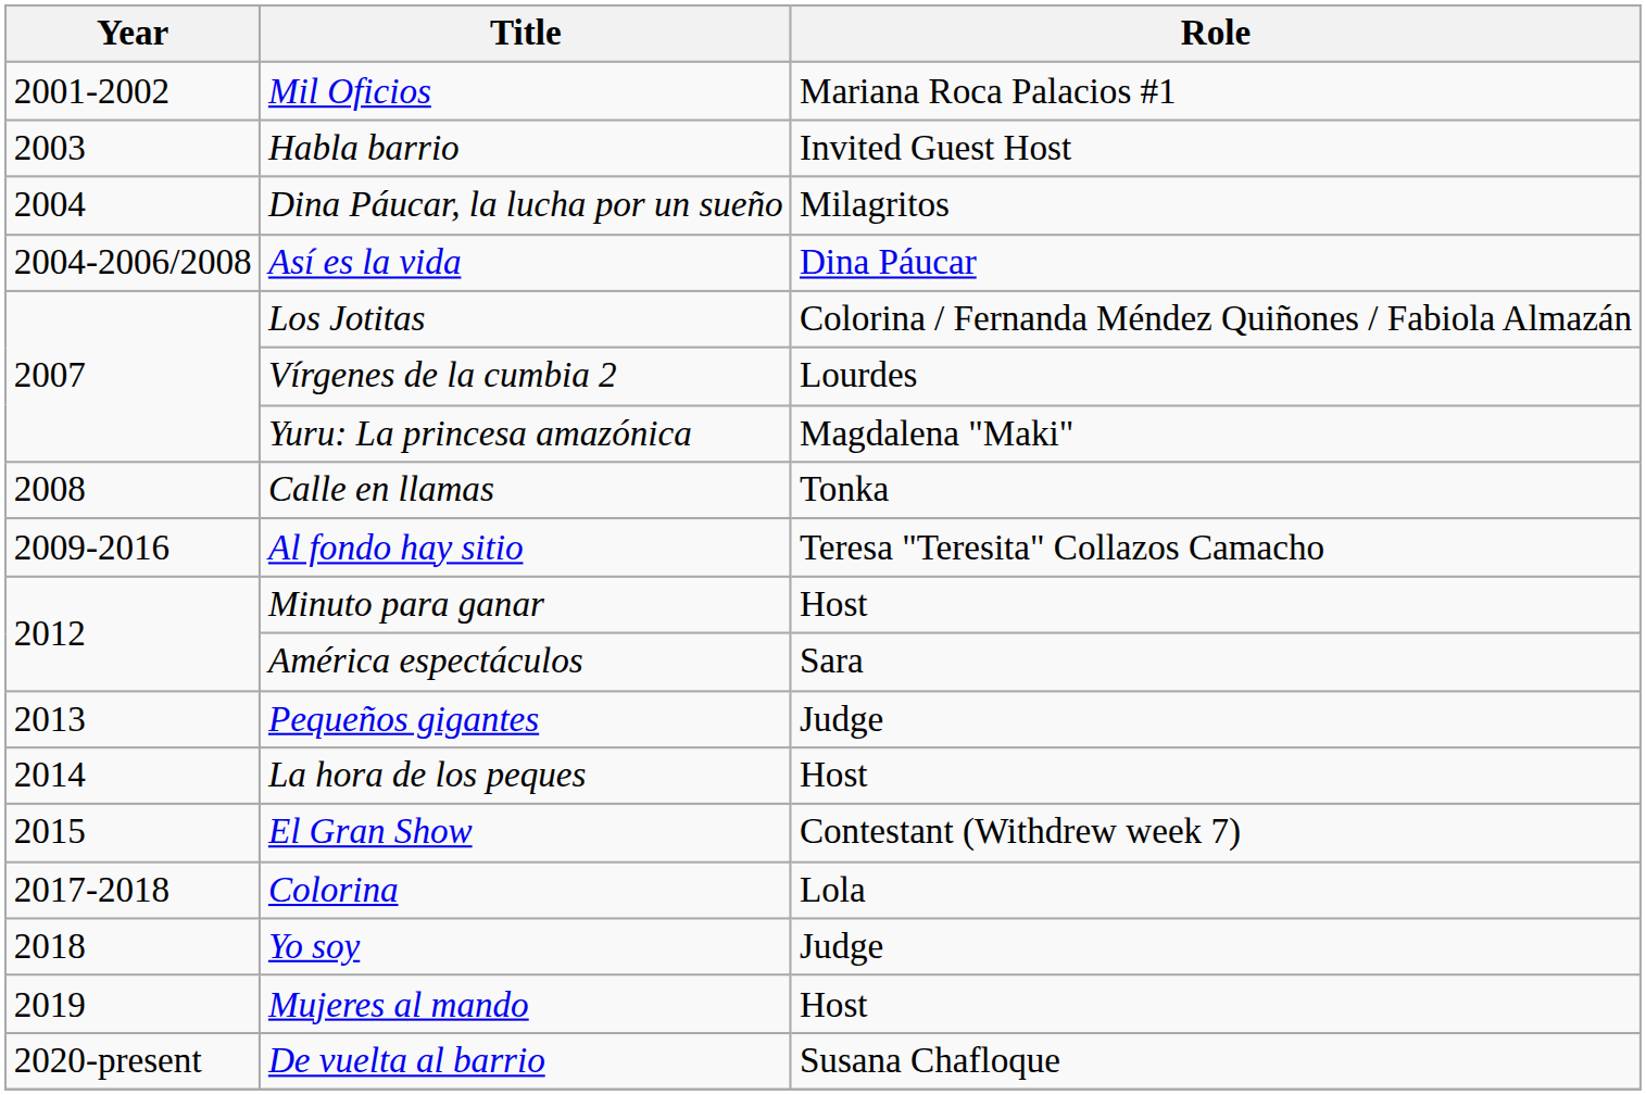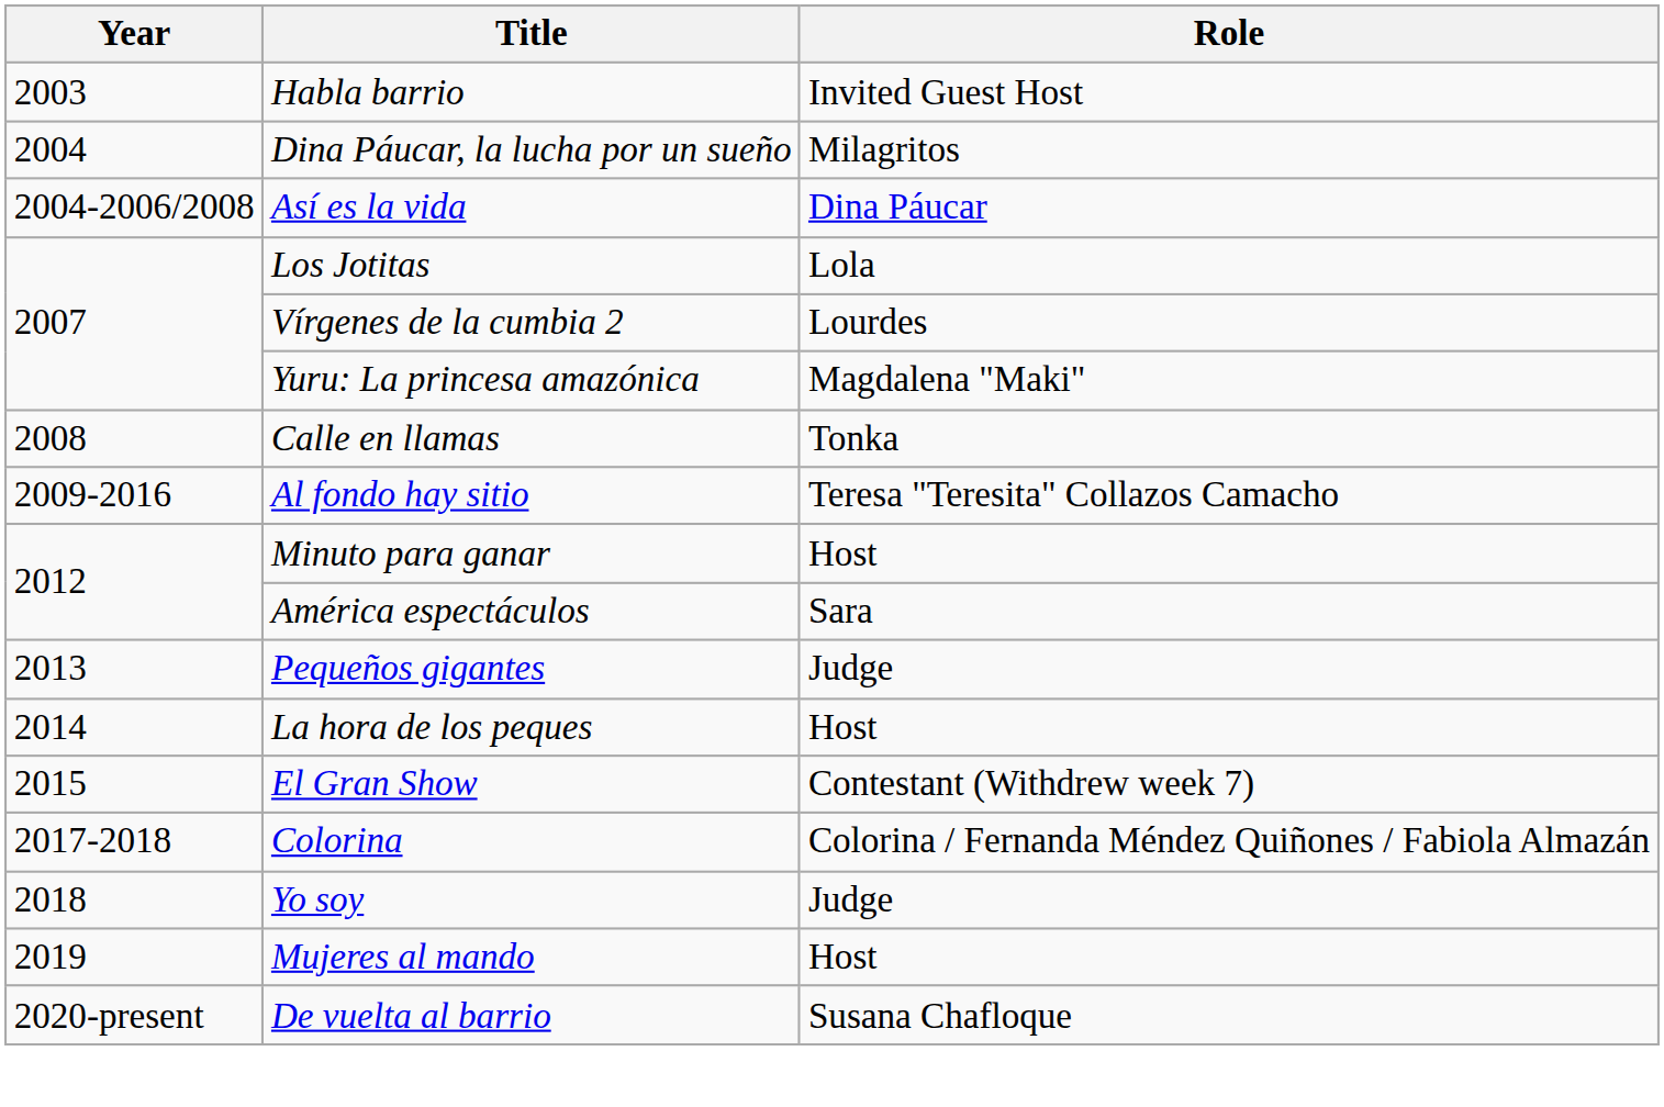- row: 2001-2002 | Mil Oficios | Mariana Roca Palacios #1
Los Jotitas | Role: Colorina / Fernanda Méndez Quiñones / Fabiola Almazán -> Lola
Colorina | Role: Lola -> Colorina / Fernanda Méndez Quiñones / Fabiola Almazán
